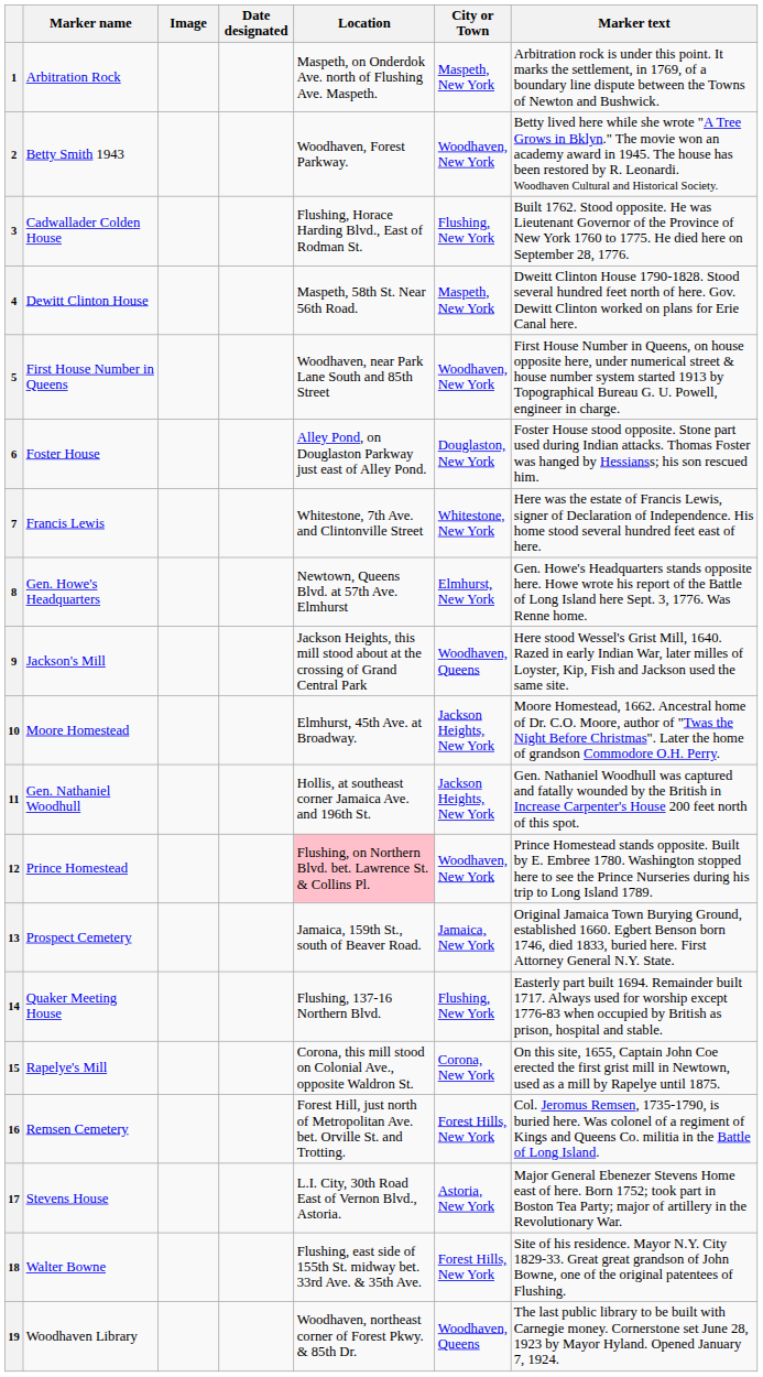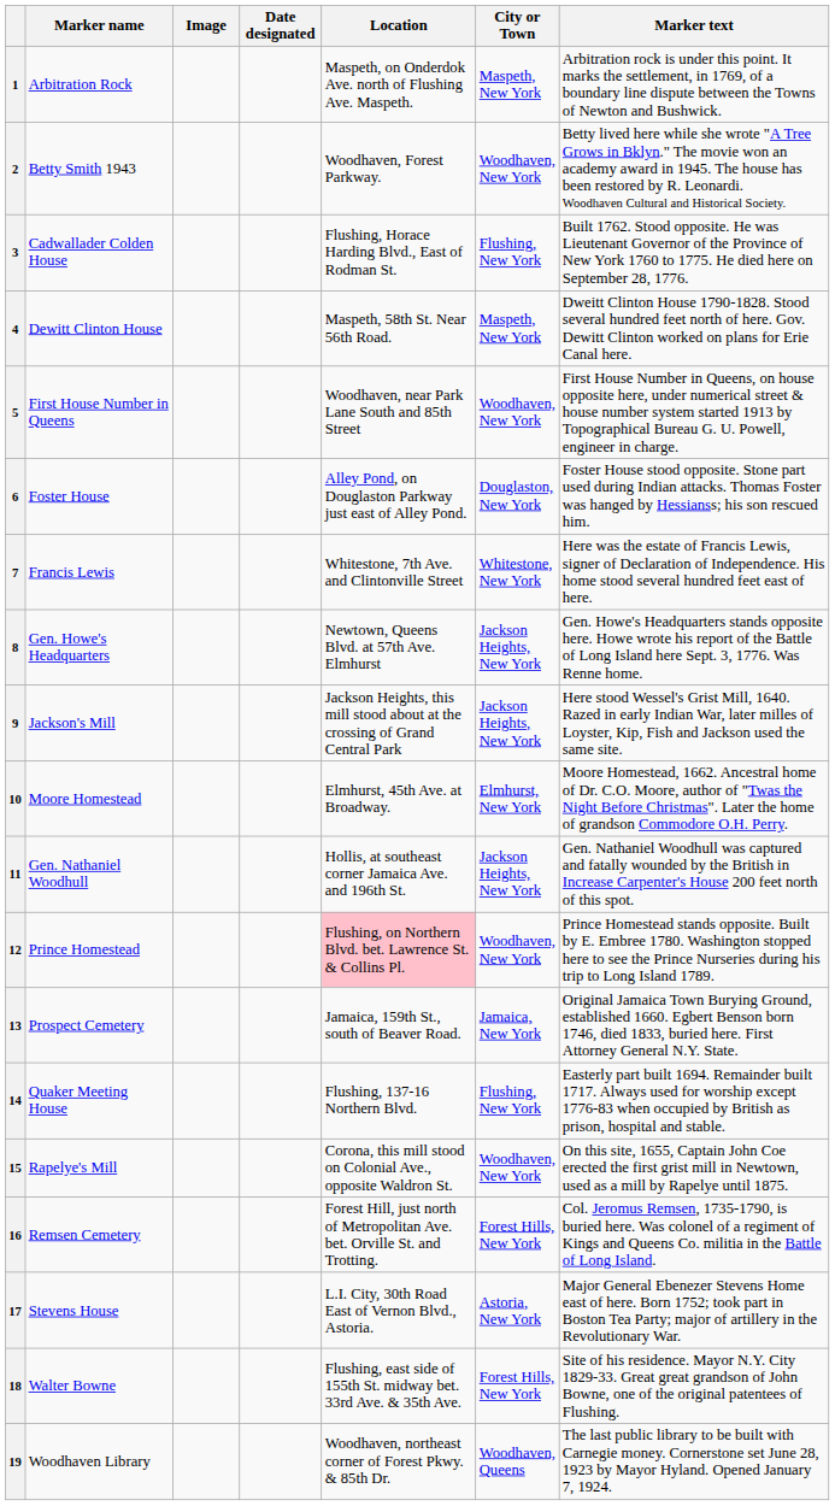8 | City or Town: Elmhurst, New York -> Jackson Heights, New York
9 | City or Town: Woodhaven, Queens -> Jackson Heights, New York
10 | City or Town: Jackson Heights, New York -> Elmhurst, New York
15 | City or Town: Corona, New York -> Woodhaven, New York
